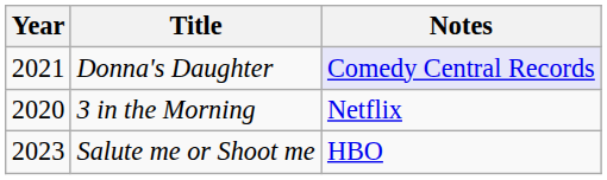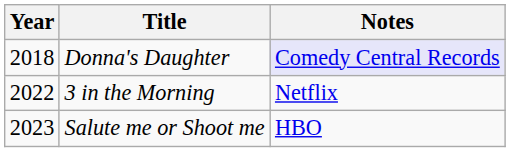Donna's Daughter | Year: 2021 -> 2018
3 in the Morning | Year: 2020 -> 2022
